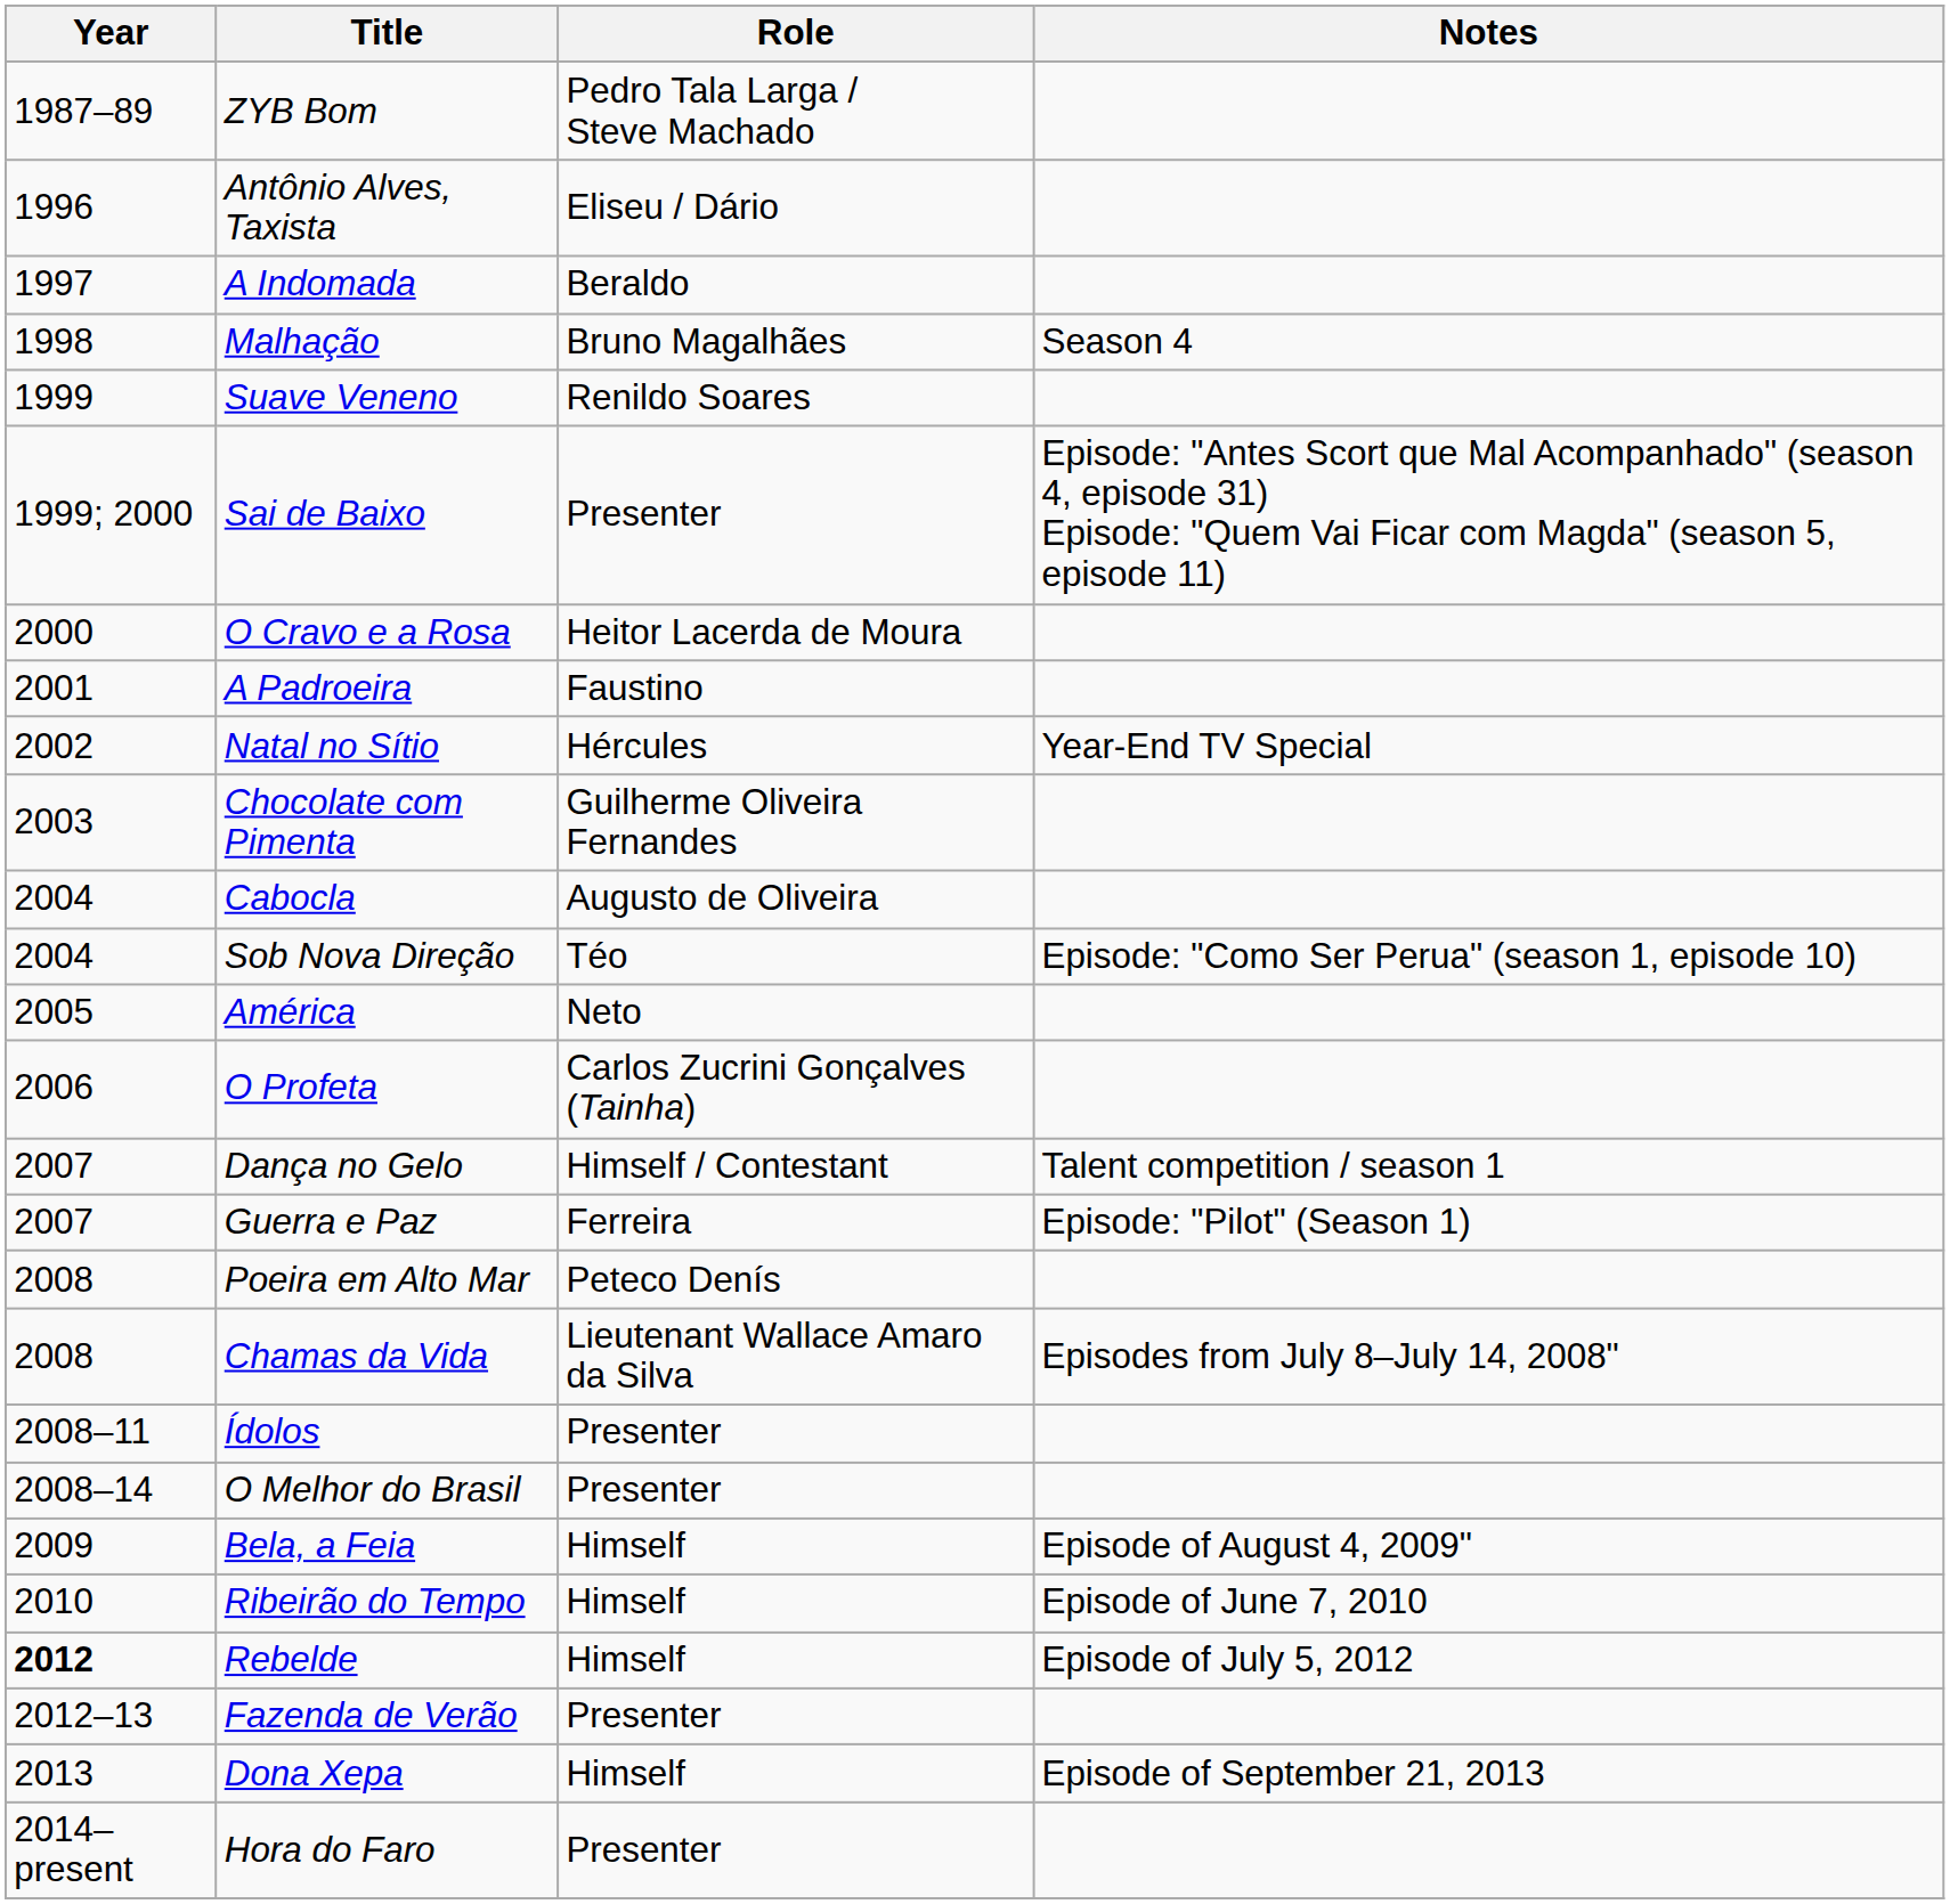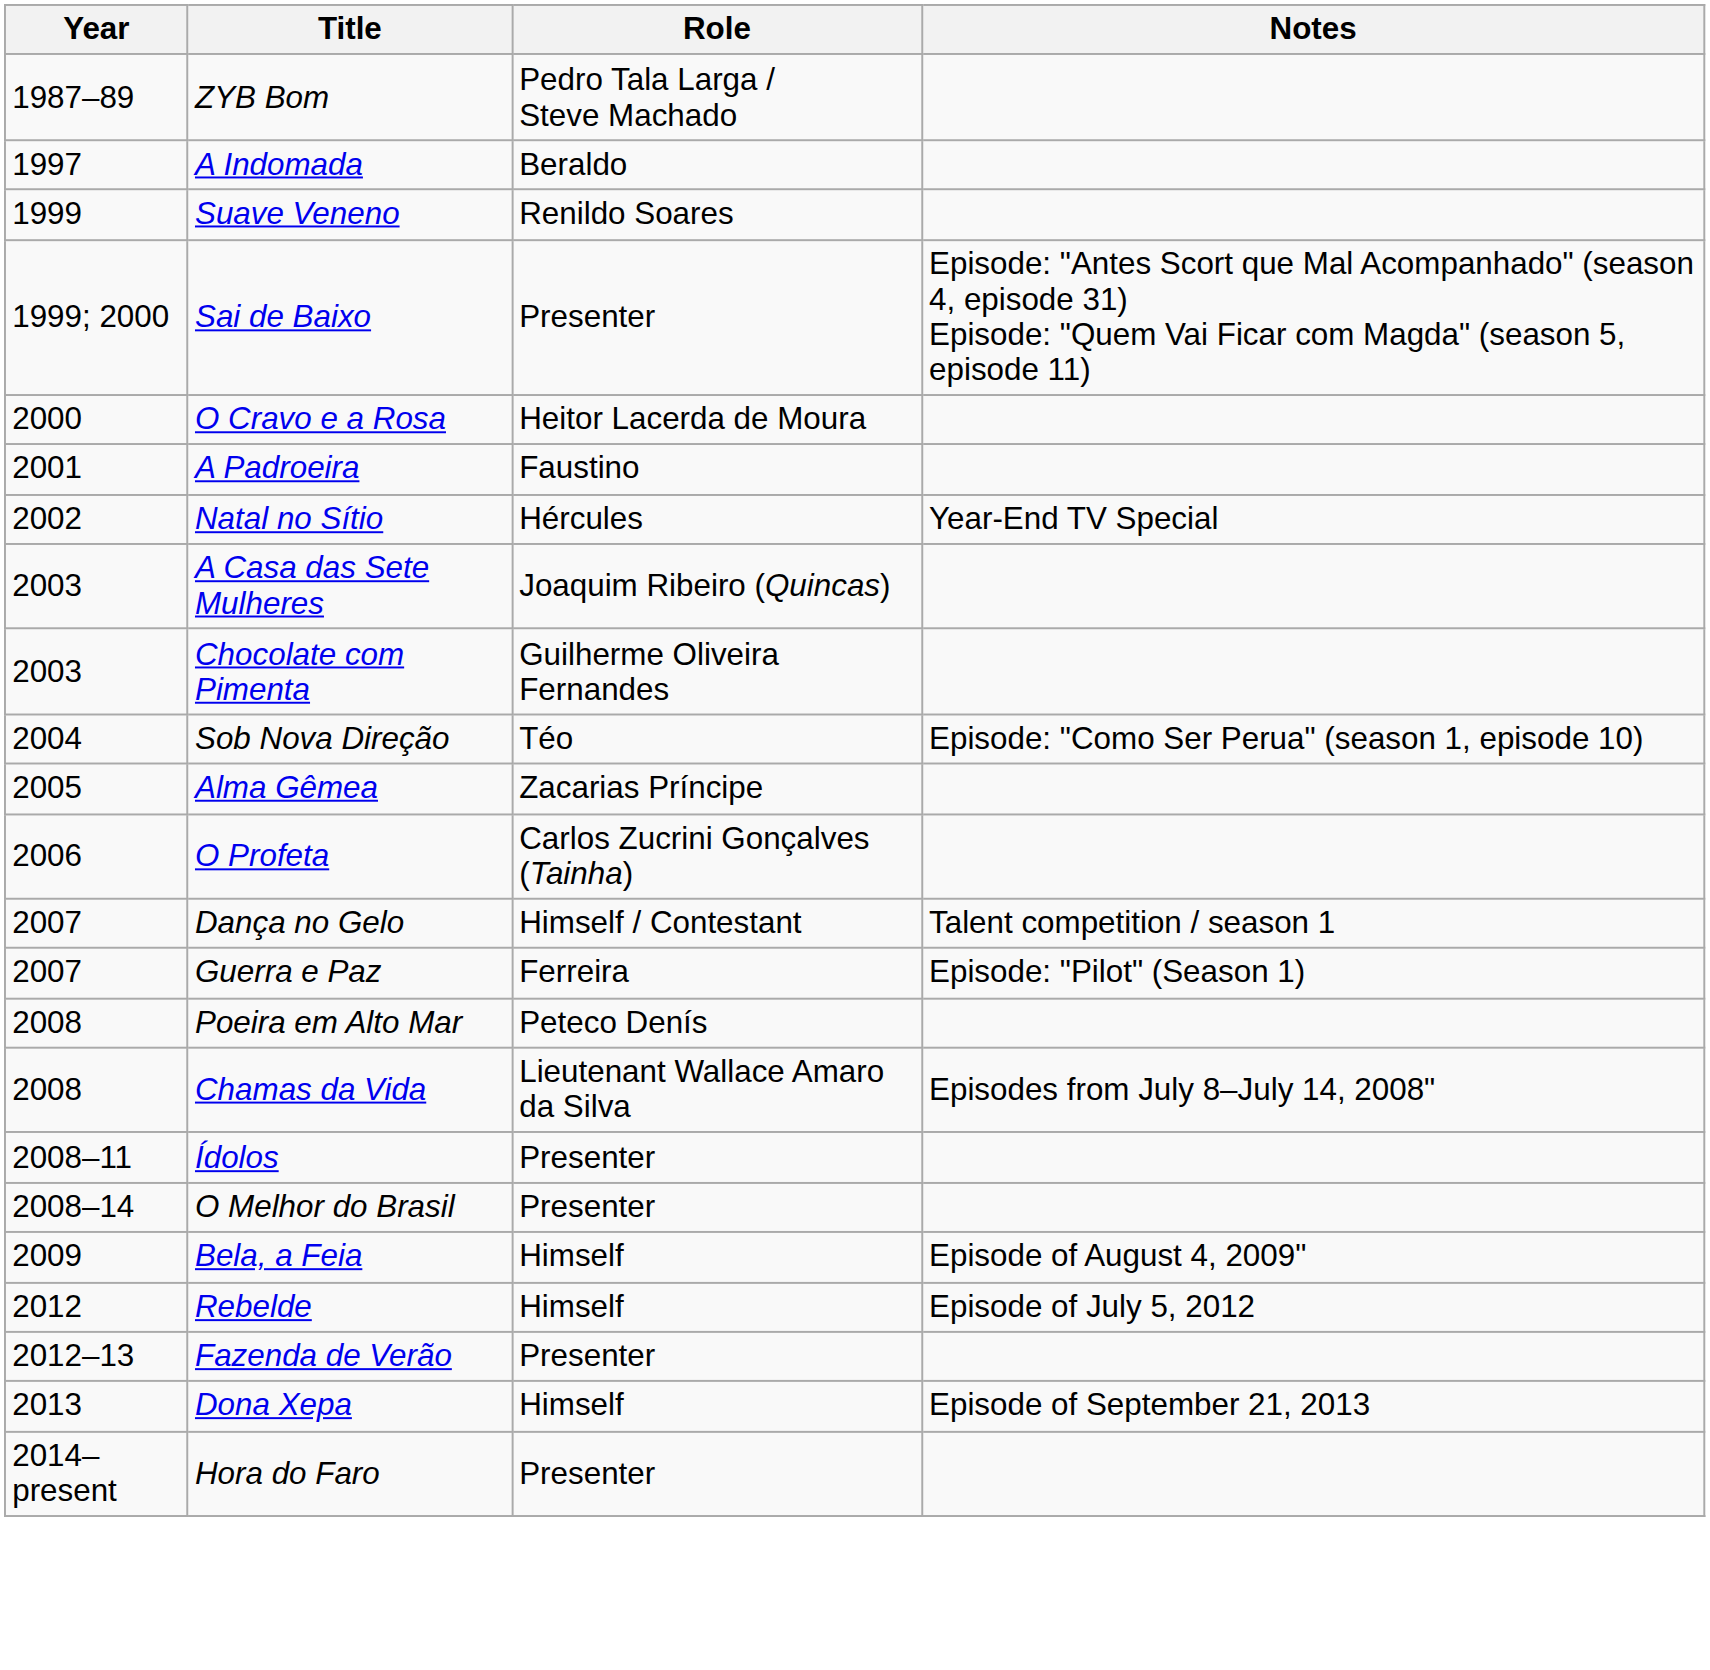- row: 1996 | Antônio Alves, Taxista | Eliseu / Dário
- row: 1998 | Malhação | Bruno Magalhães | Season 4
+ row: 2003 | A Casa das Sete Mulheres | Joaquim Ribeiro (Quincas)
- row: 2004 | Cabocla | Augusto de Oliveira
- row: 2005 | América | Neto
+ row: 2005 | Alma Gêmea | Zacarias Príncipe
- row: 2010 | Ribeirão do Tempo | Himself | Episode of June 7, 2010
Rebelde | Year: bold -> normal
